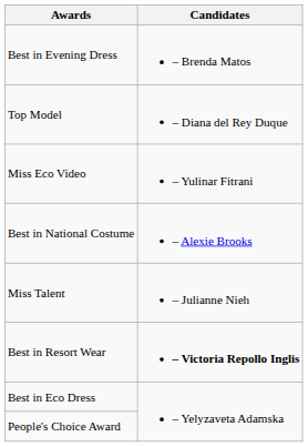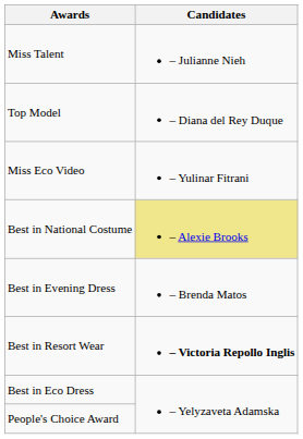rows swapped: Best in Evening Dress <-> Miss Talent
Best in National Costume | Candidates: no background -> khaki background
